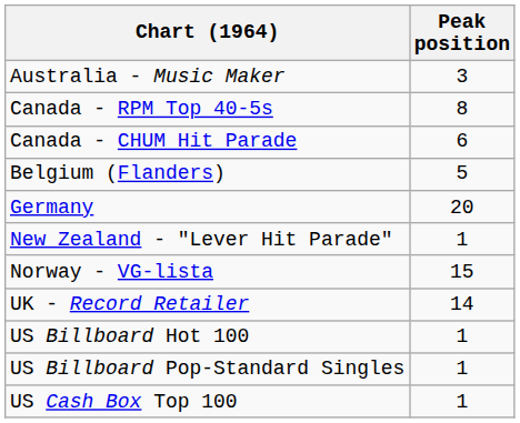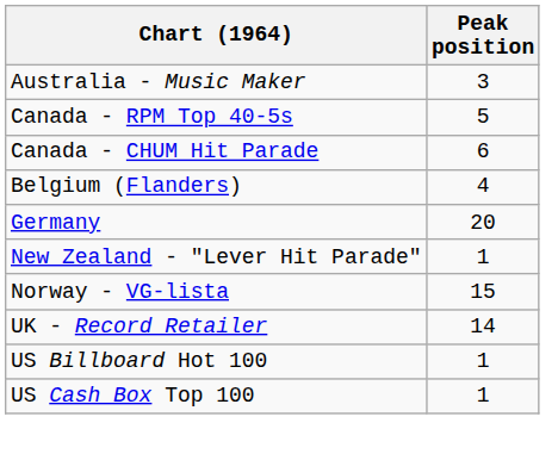Canada - RPM Top 40-5s | Peak position: 8 -> 5
Belgium (Flanders) | Peak position: 5 -> 4
- row: US Billboard Pop-Standard Singles | 1
